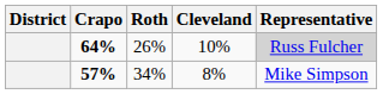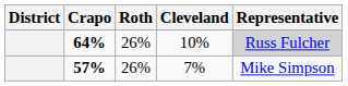57% | Roth: 34% -> 26%
57% | Cleveland: 8% -> 7%
